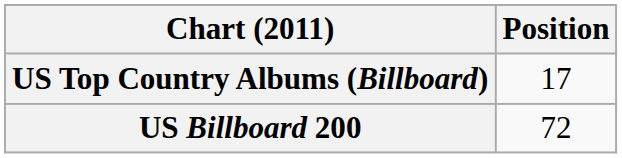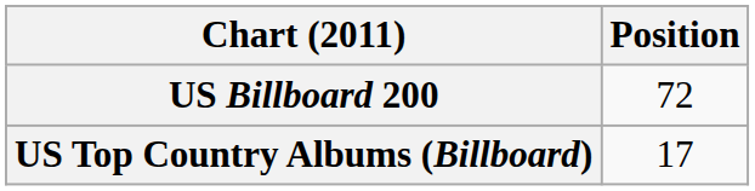rows swapped: US Billboard 200 <-> US Top Country Albums (Billboard)
